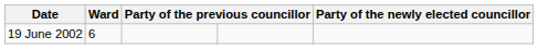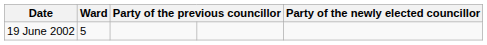19 June 2002 | Ward: 6 -> 5
